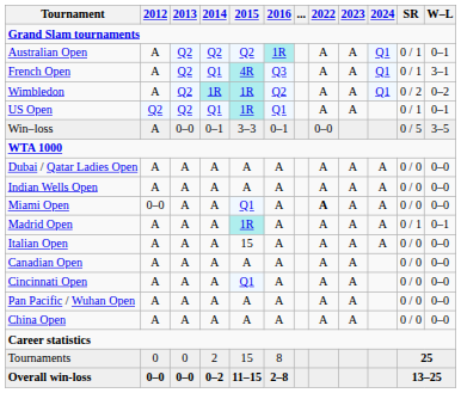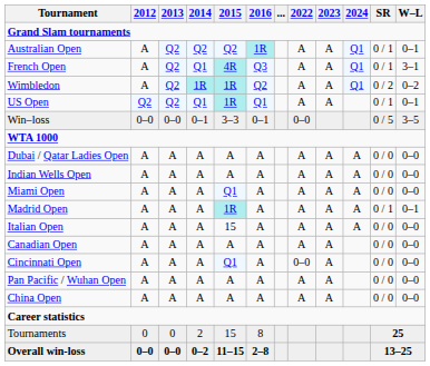Win–loss | 2012: A -> 0–0
Miami Open | 2012: 0–0 -> A
Miami Open | 2022: bold -> normal
Cincinnati Open | 2022: A -> 0–0
